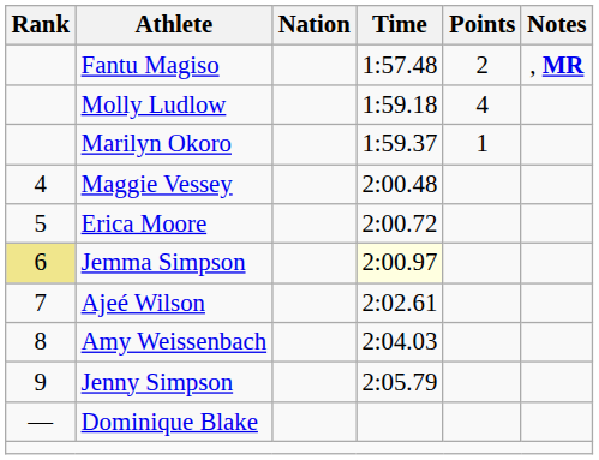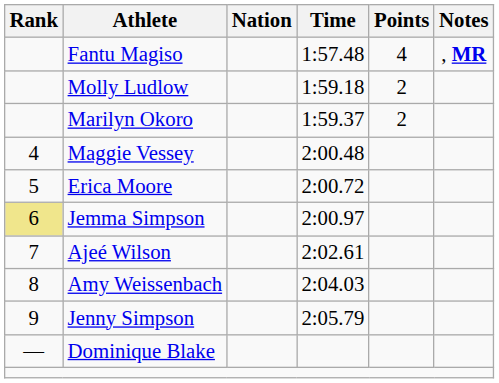Fantu Magiso | Points: 2 -> 4
Molly Ludlow | Points: 4 -> 2
Marilyn Okoro | Points: 1 -> 2
Jemma Simpson | Time: lightyellow background -> no background
